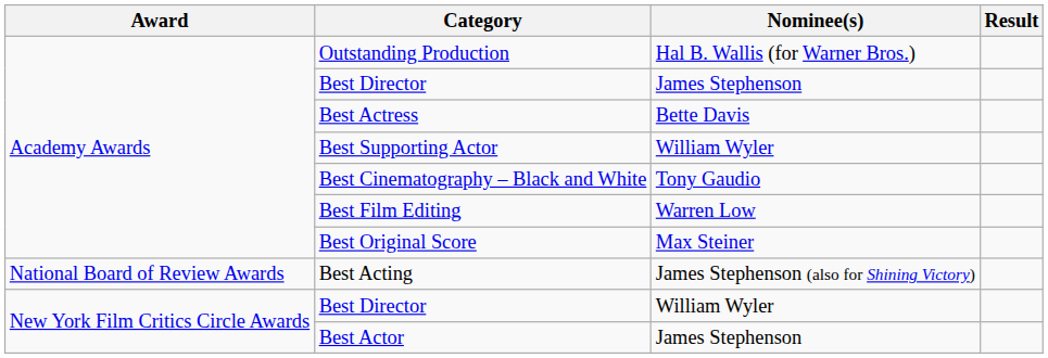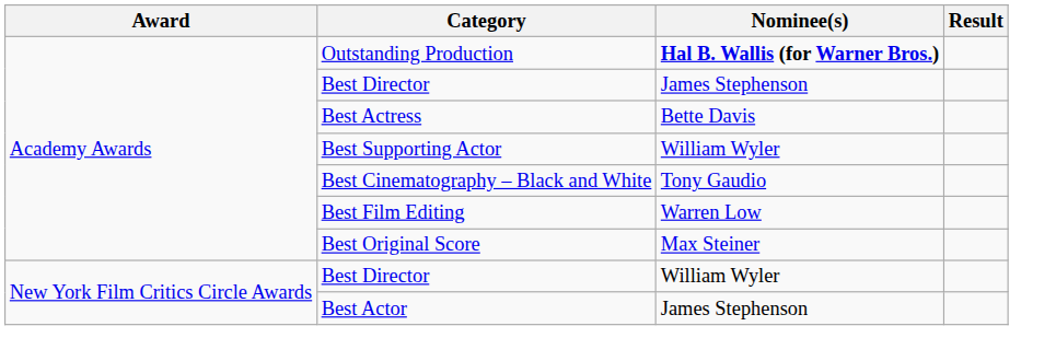Outstanding Production | Nominee(s): normal -> bold
- row: National Board of Review Awards | Best Acting | James Stephenson (also for Shining Victory)
